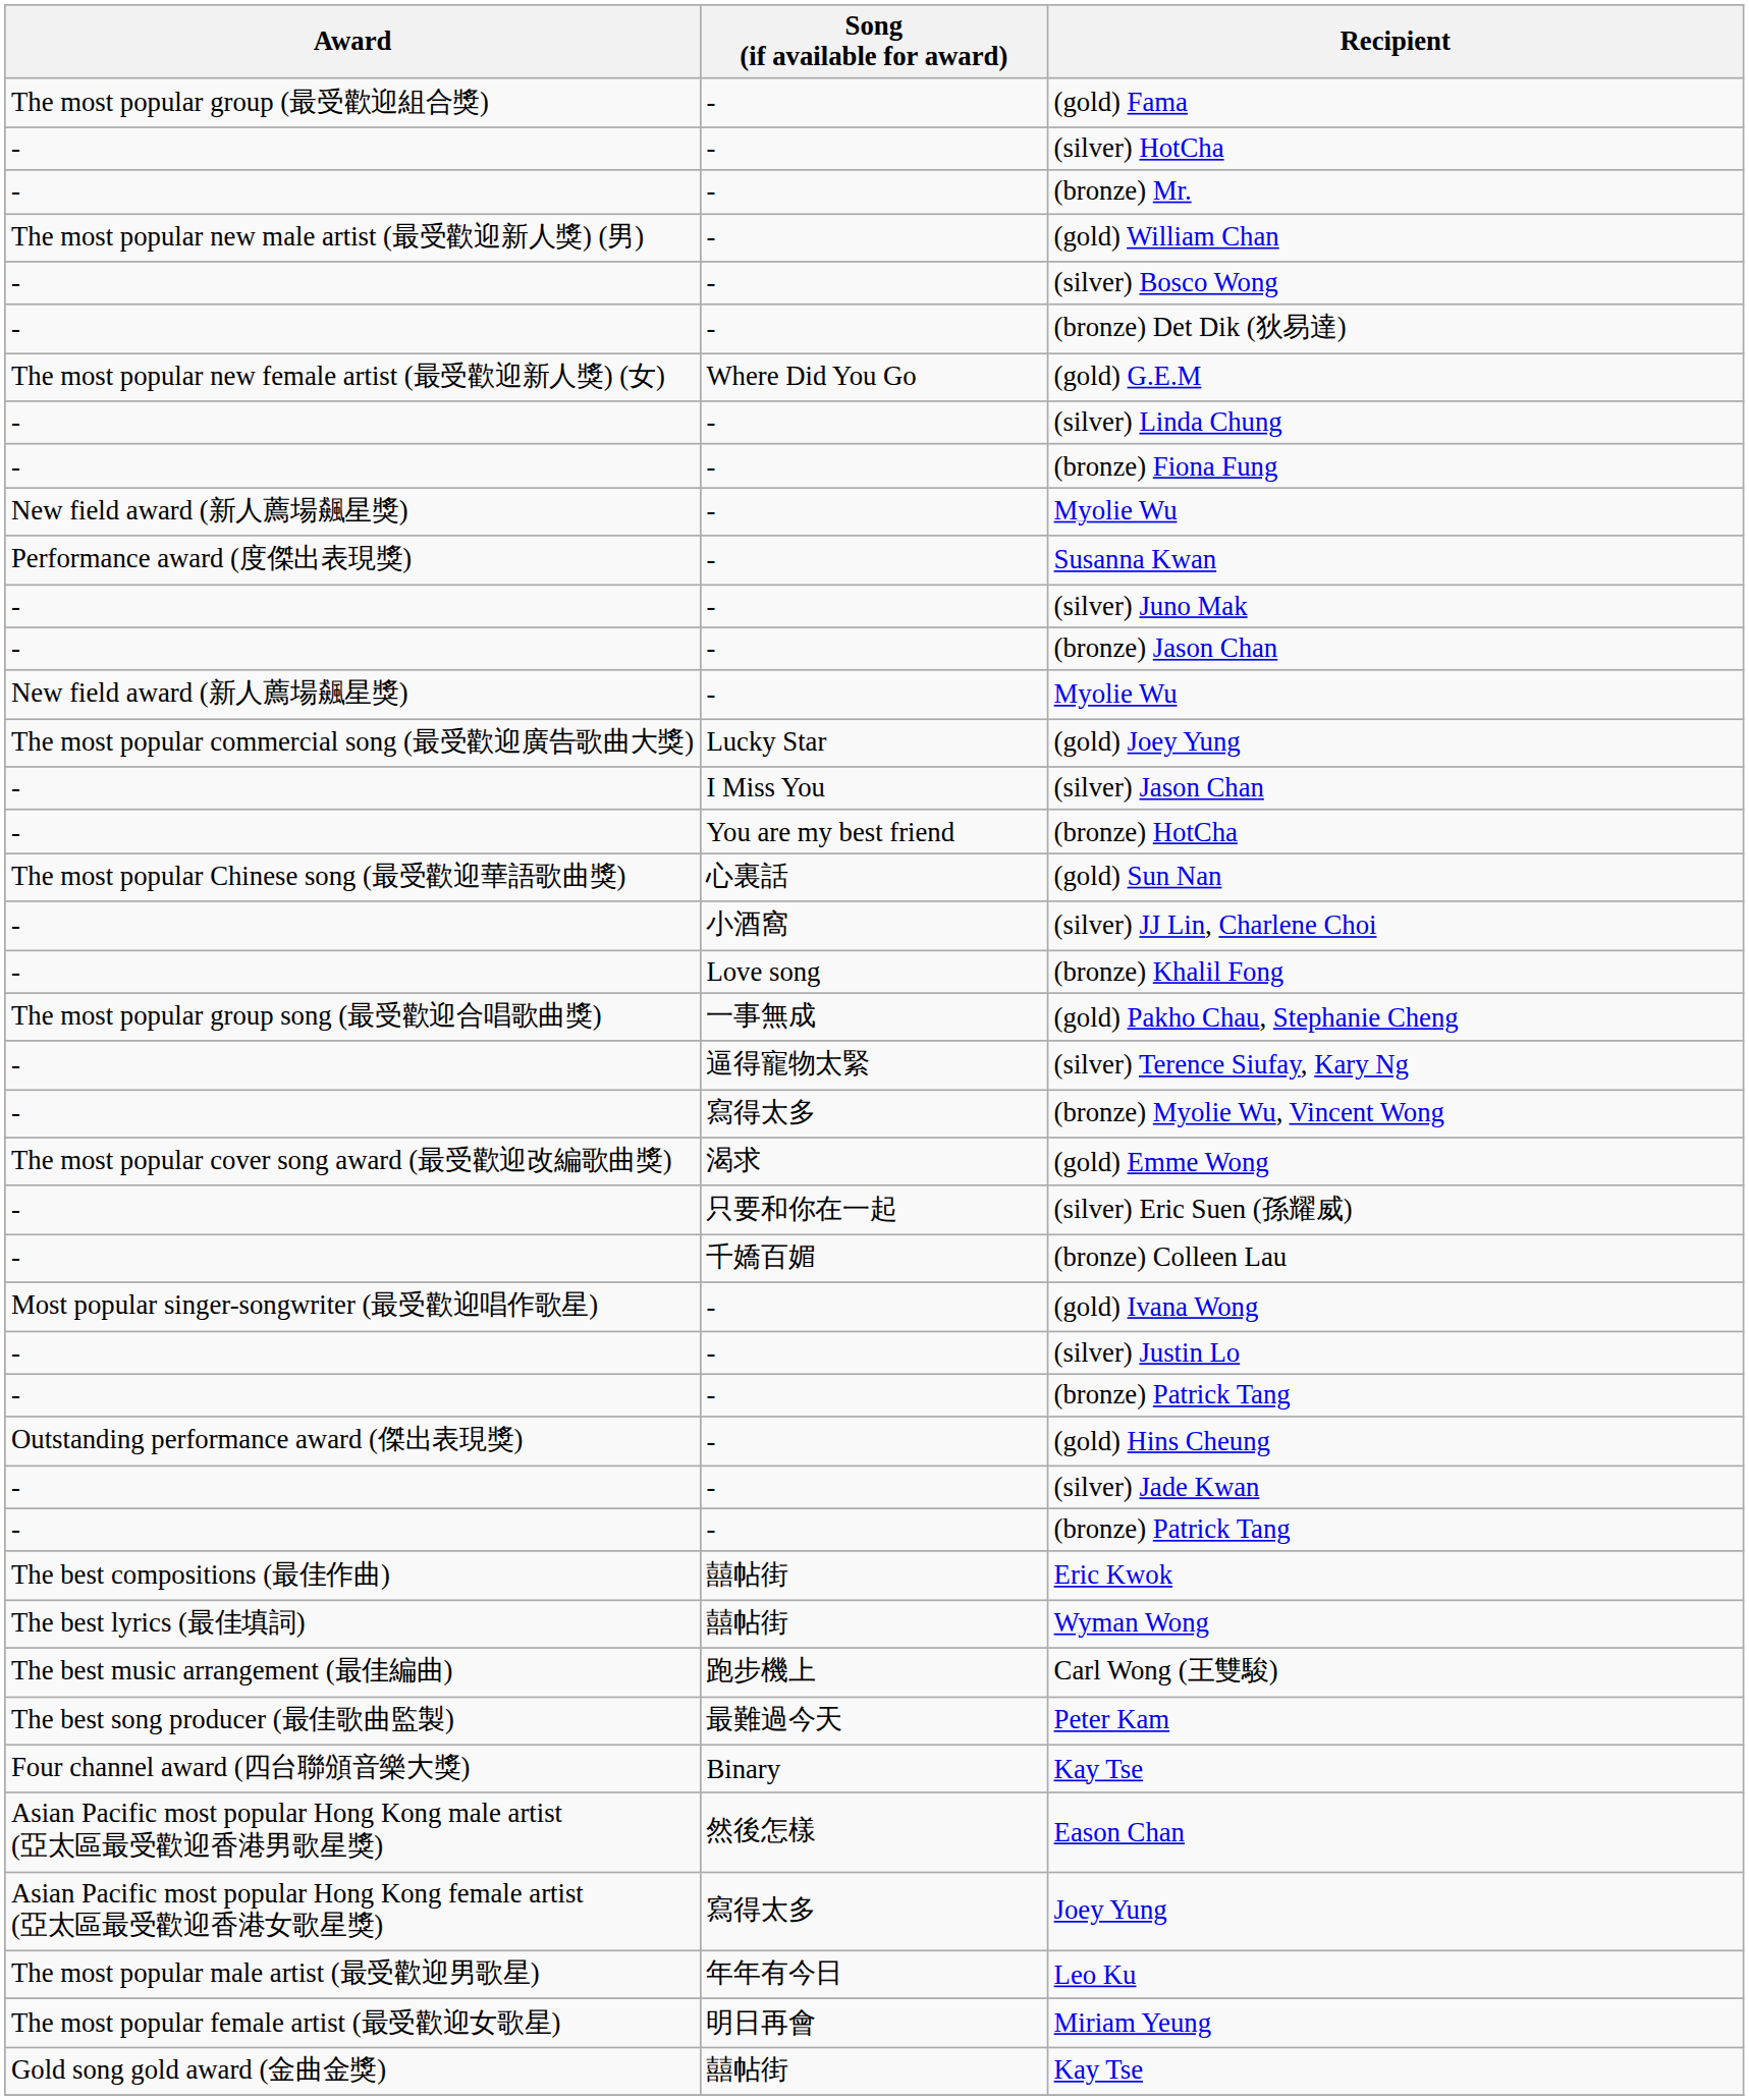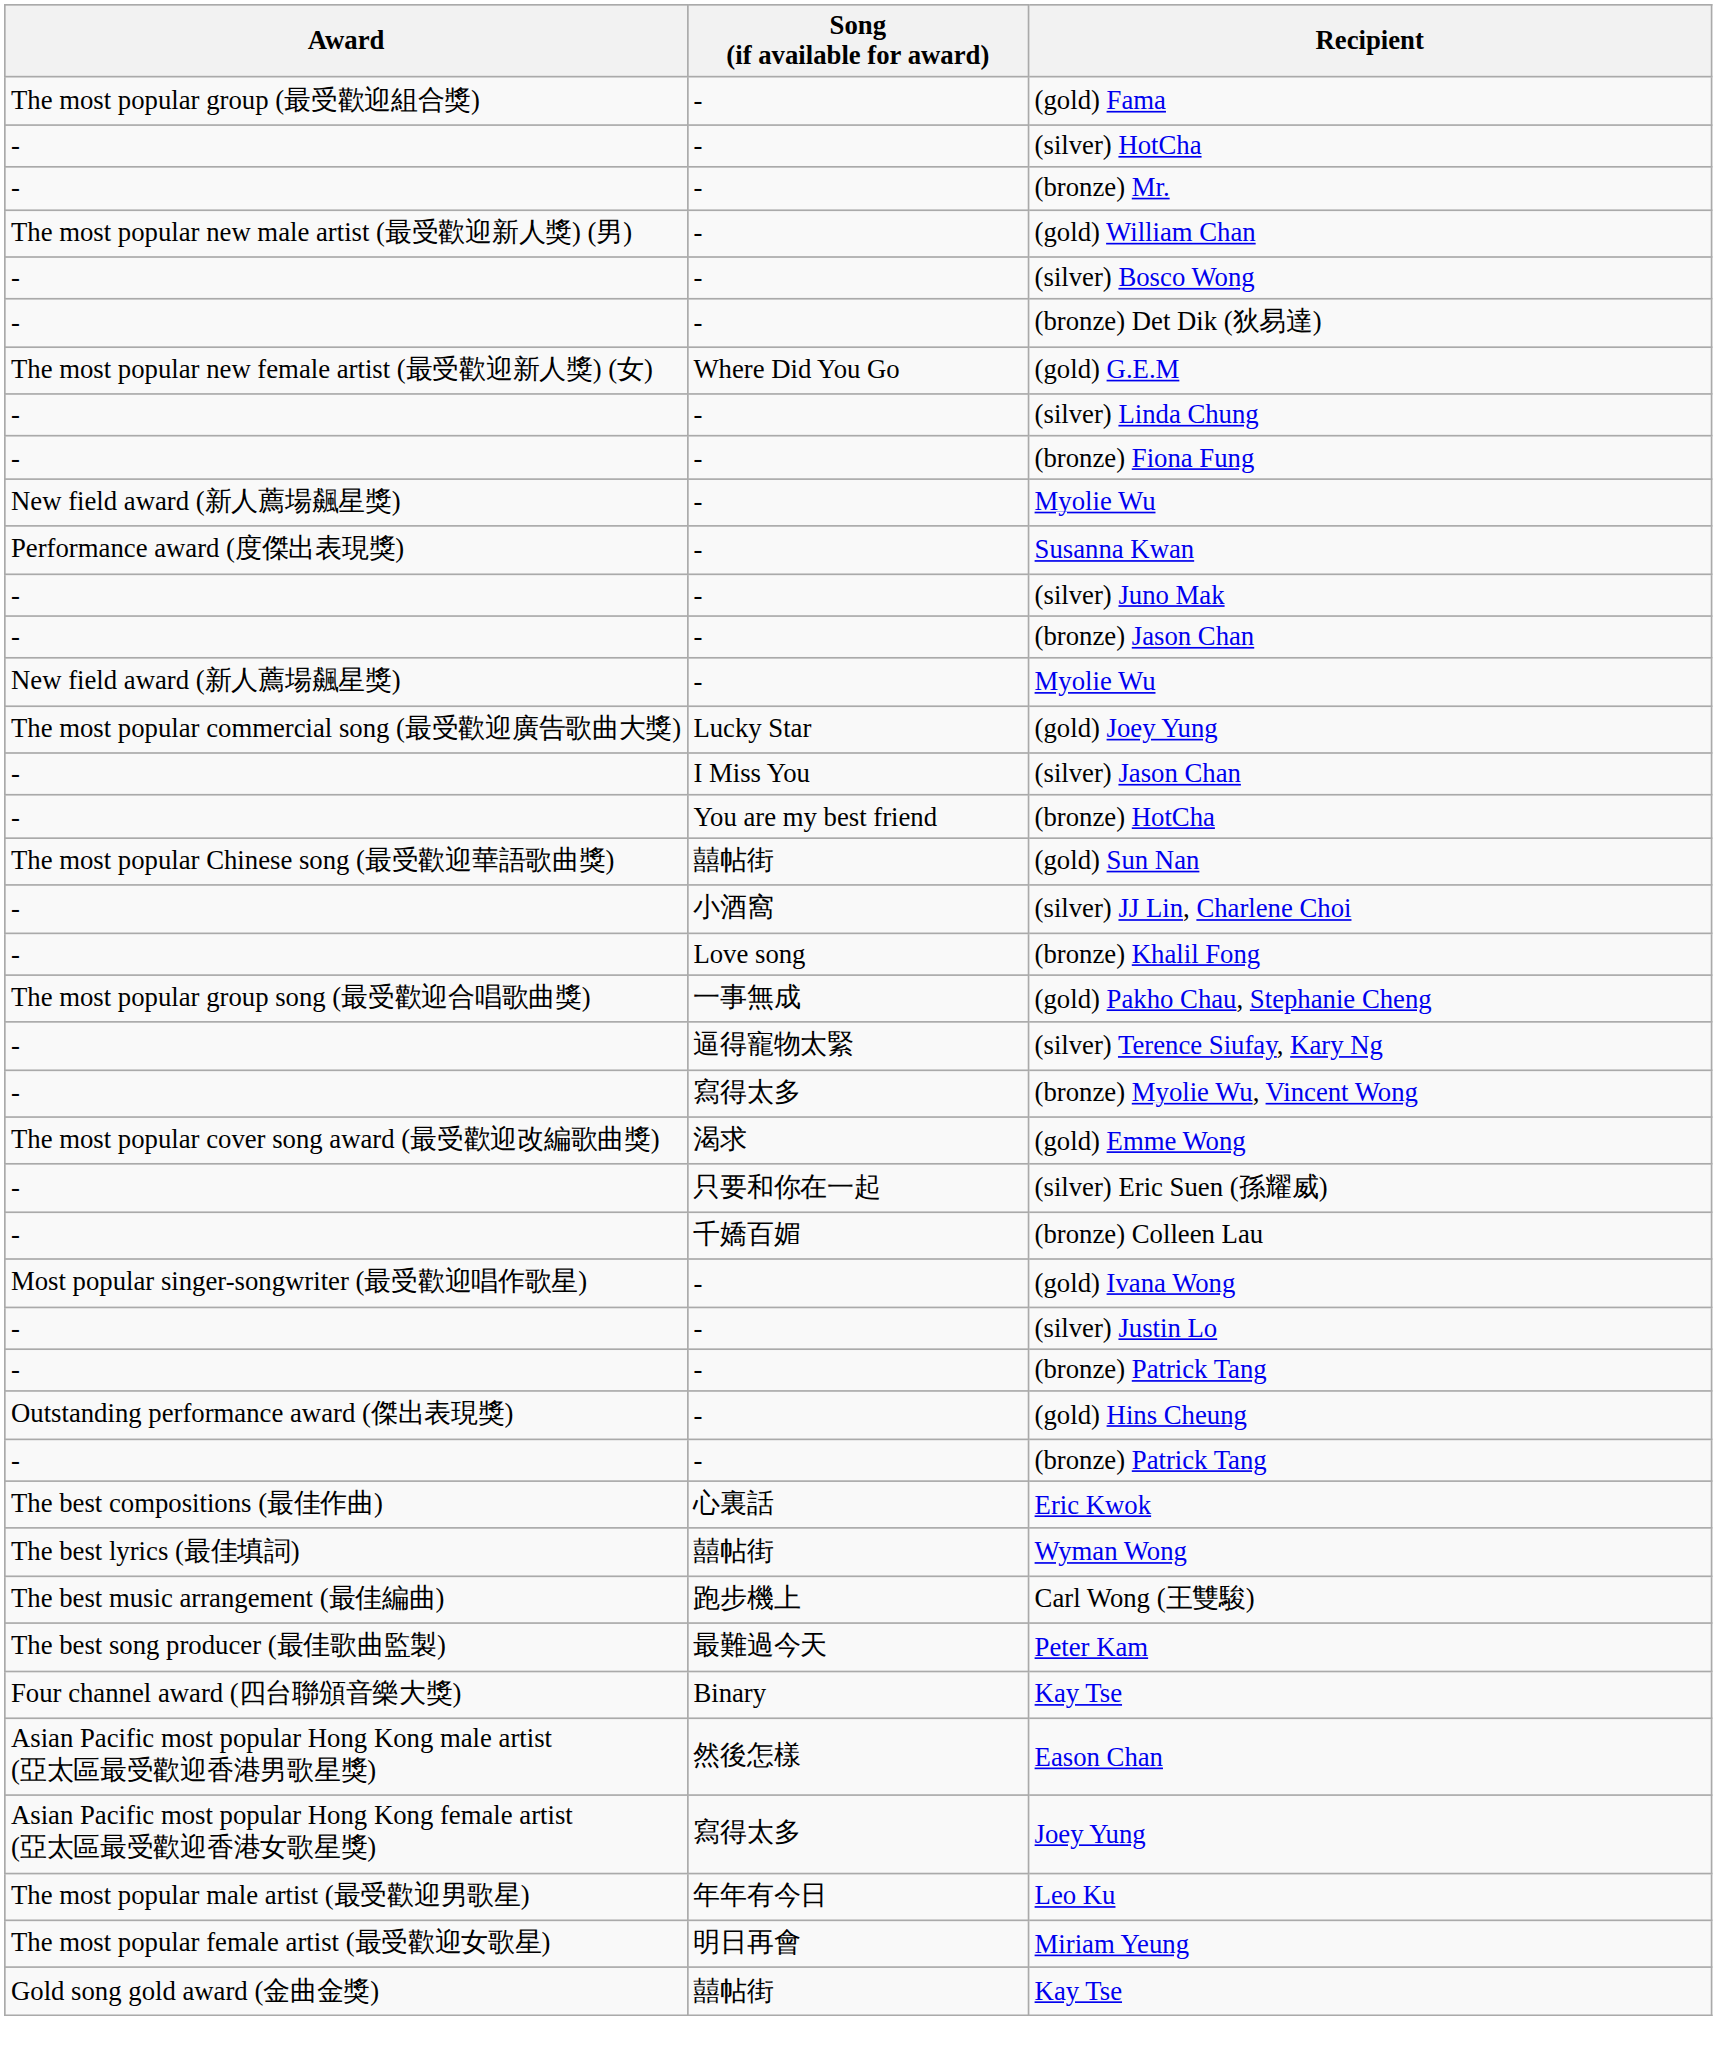(gold) Sun Nan | Song (if available for award): 心裏話 -> 囍帖街
- row: - | - | (silver) Jade Kwan
Eric Kwok | Song (if available for award): 囍帖街 -> 心裏話
